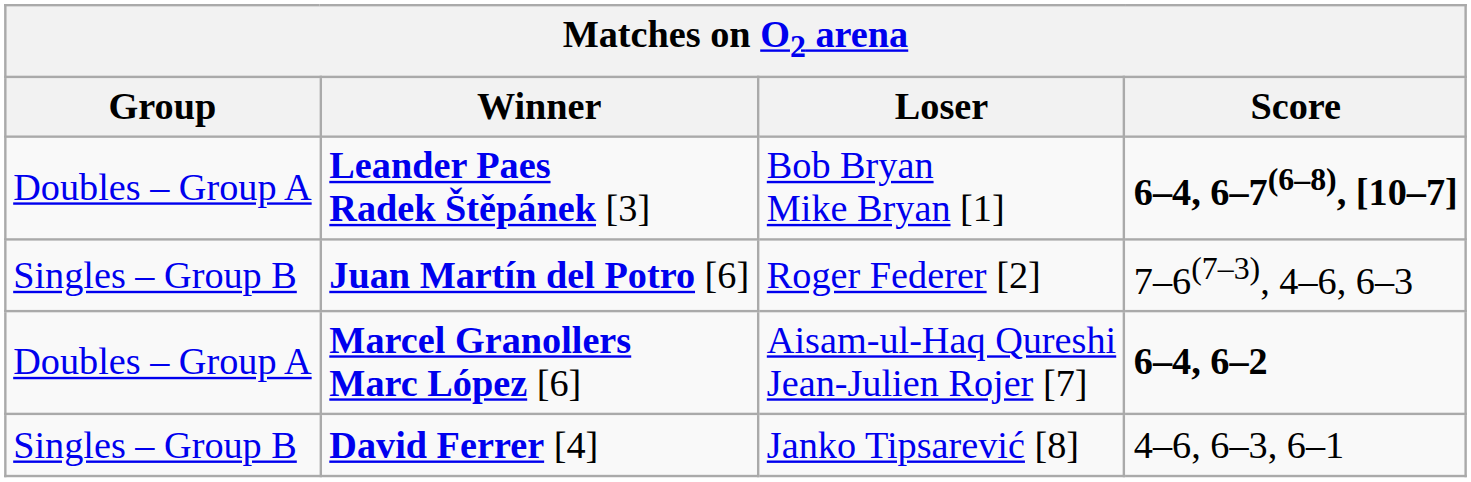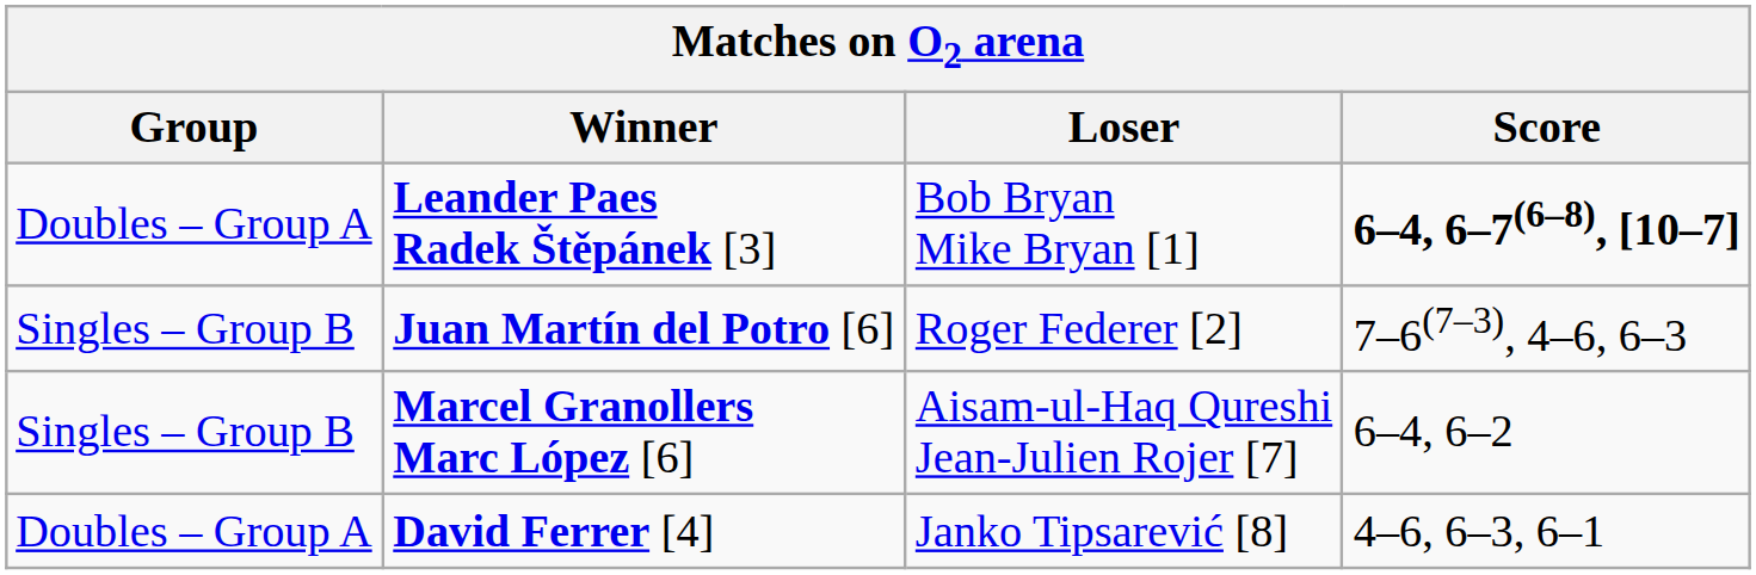Marcel Granollers Marc López [6] | Group: Doubles – Group A -> Singles – Group B
Marcel Granollers Marc López [6] | Score: bold -> normal
David Ferrer [4] | Group: Singles – Group B -> Doubles – Group A
